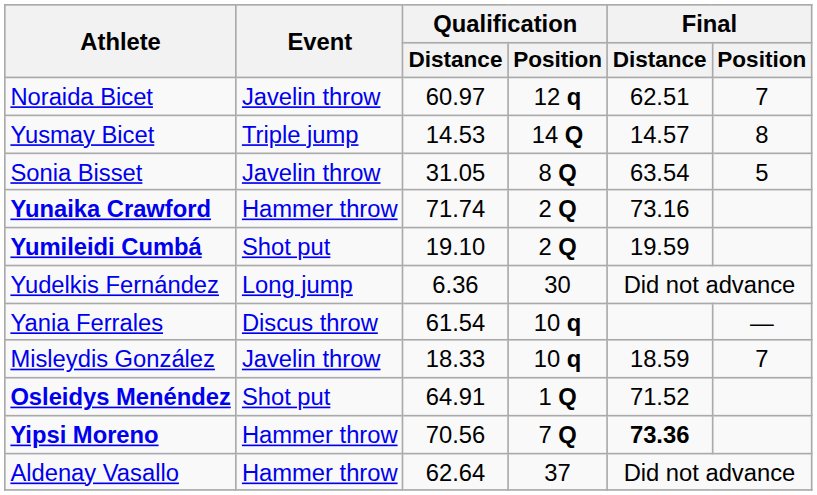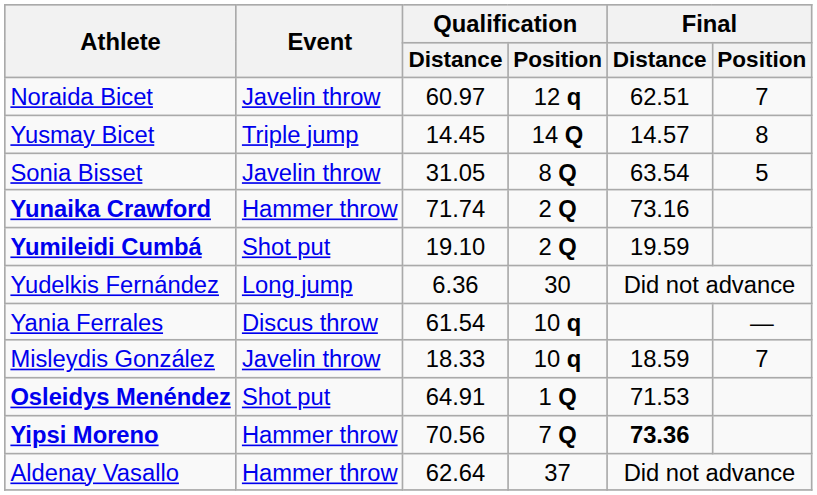Yusmay Bicet | Qualification / Distance: 14.53 -> 14.45
Osleidys Menéndez | Final / Distance: 71.52 -> 71.53
